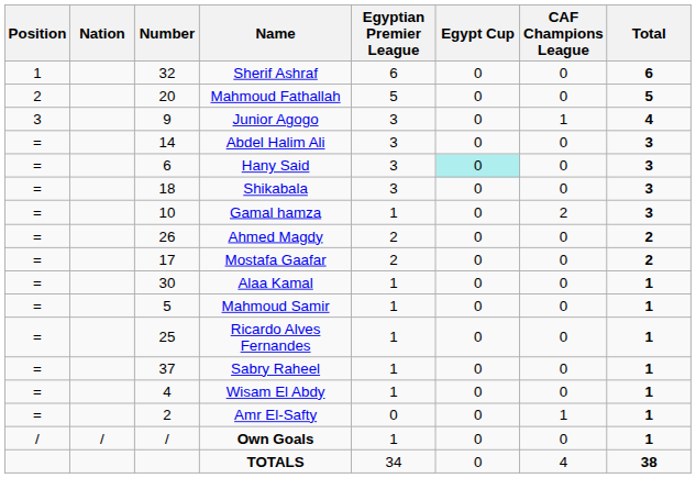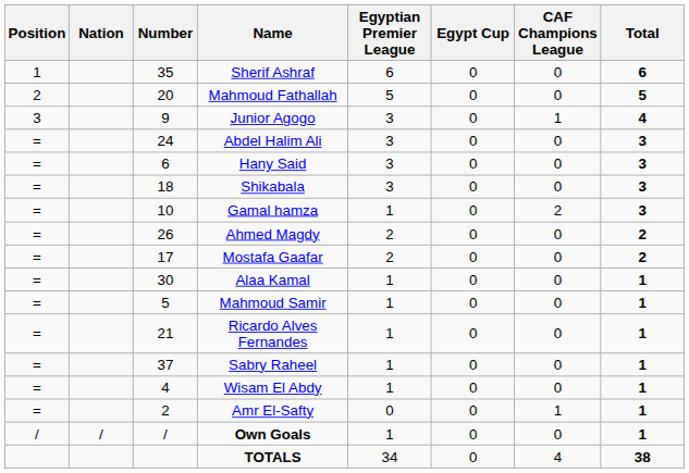Sherif Ashraf | Number: 32 -> 35
Abdel Halim Ali | Number: 14 -> 24
Hany Said | Egypt Cup: paleturquoise background -> no background
Ricardo Alves Fernandes | Number: 25 -> 21
